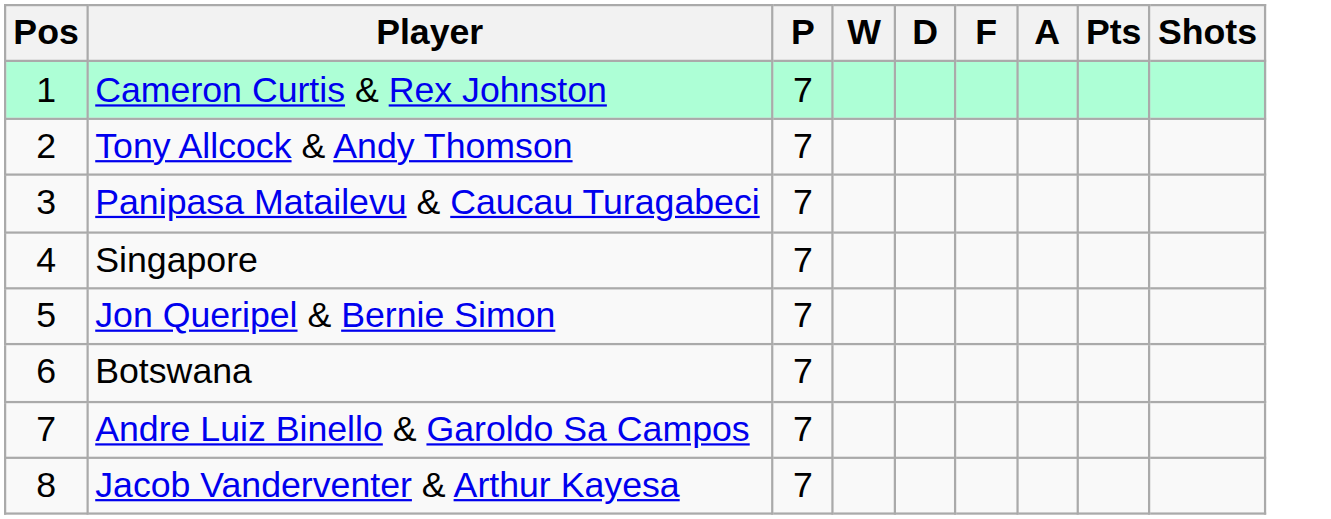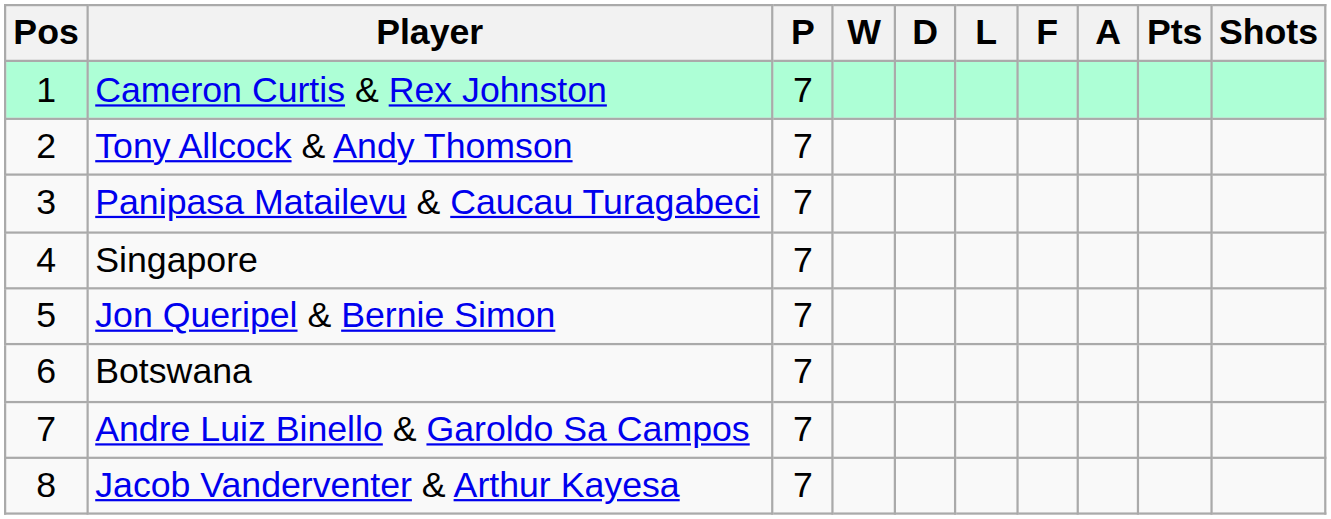+ column: L
